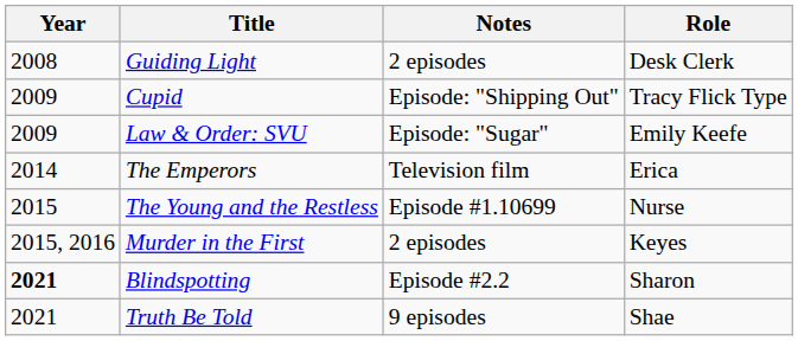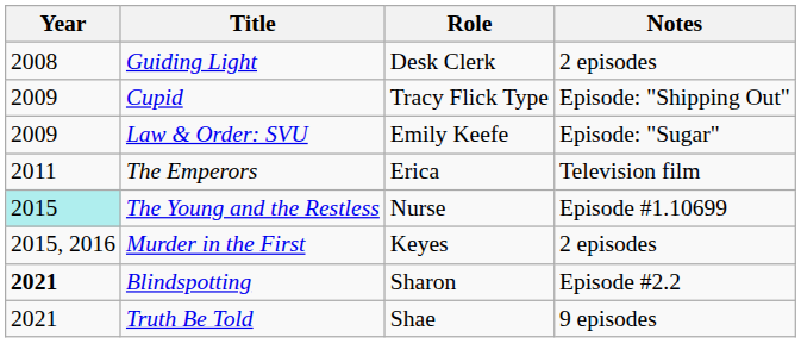columns swapped: Role <-> Notes
The Emperors | Year: 2014 -> 2011
The Young and the Restless | Year: no background -> paleturquoise background
